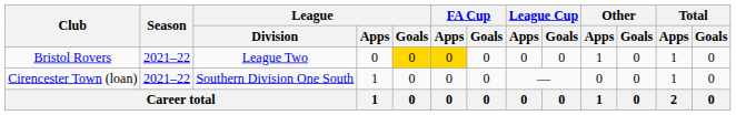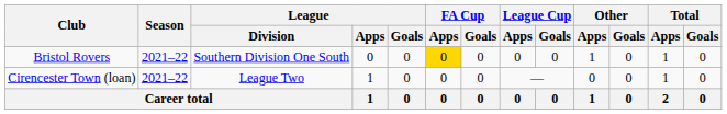Bristol Rovers | League / Division: League Two -> Southern Division One South
Bristol Rovers | League / Goals: gold background -> no background
Cirencester Town (loan) | League / Division: Southern Division One South -> League Two
